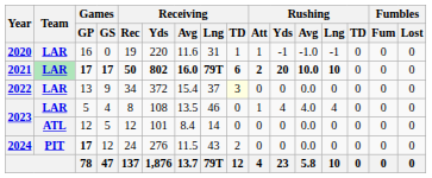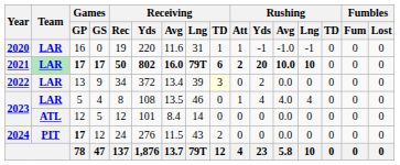9 | Receiving / Avg: 15.4 -> 13.4
9 | Receiving / Lng: 37 -> 39
9 | Rushing / Yds: 0 -> 2
